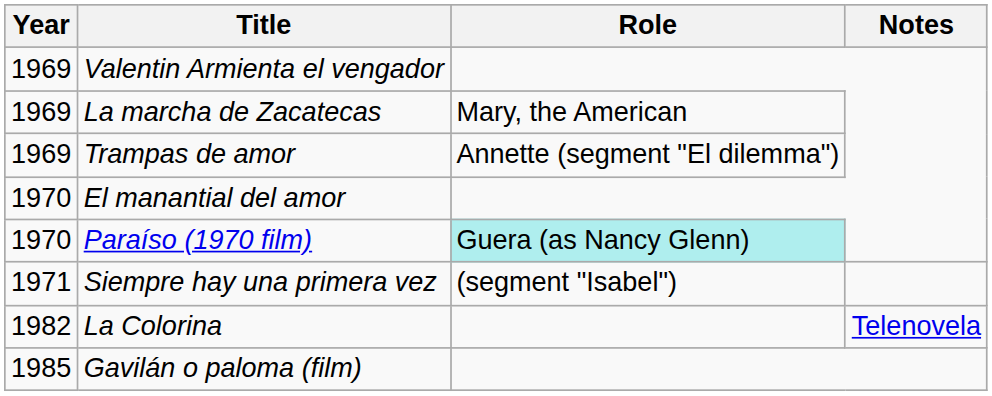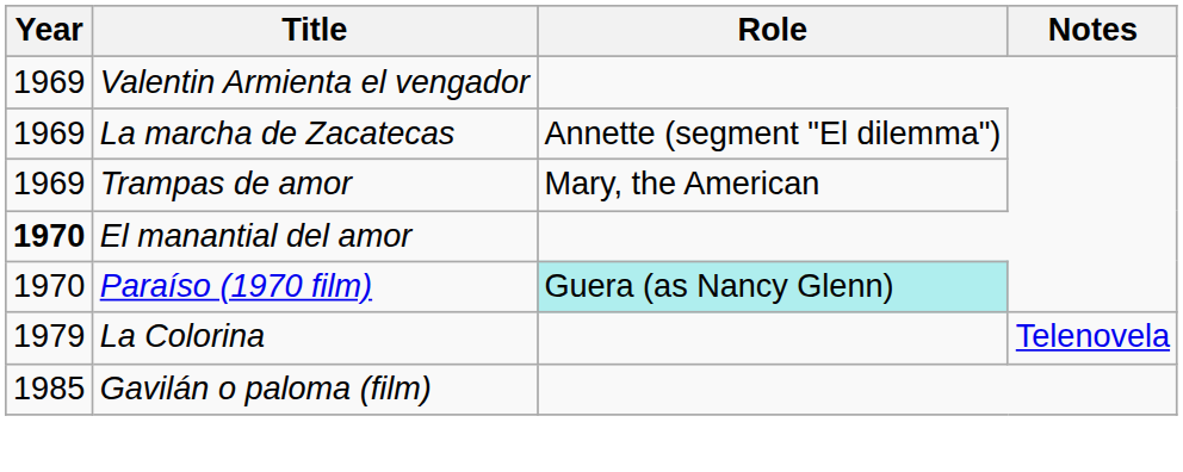La marcha de Zacatecas | Role: Mary, the American -> Annette (segment "El dilemma")
Trampas de amor | Role: Annette (segment "El dilemma") -> Mary, the American
El manantial del amor | Year: normal -> bold
- row: 1971 | Siempre hay una primera vez | (segment "Isabel")
La Colorina | Year: 1982 -> 1979
